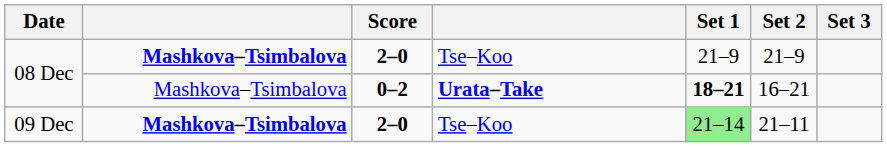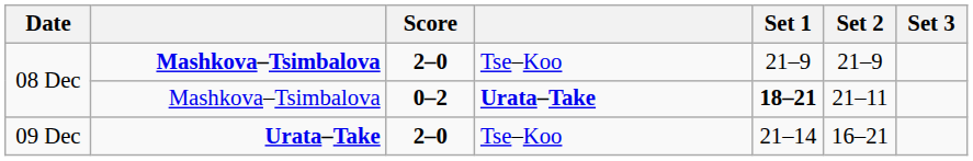08 Dec / 0–2 | Set 2: 16–21 -> 21–11
09 Dec | column 2: Mashkova–Tsimbalova -> Urata–Take
09 Dec | Set 1: lightgreen background -> no background
09 Dec | Set 2: 21–11 -> 16–21
